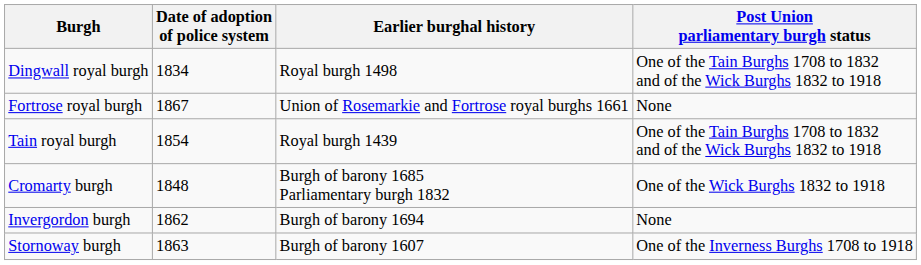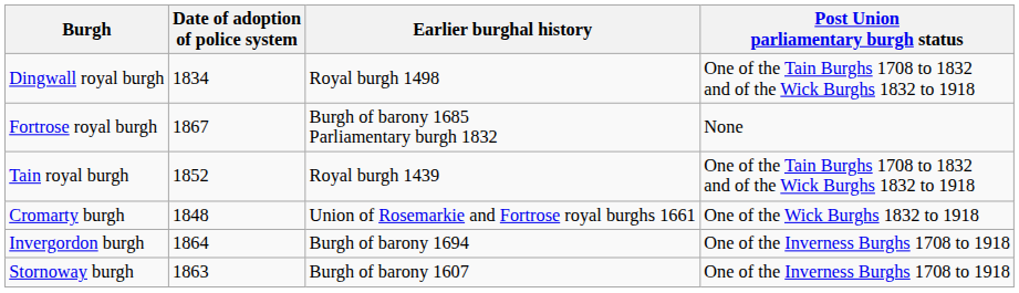Fortrose royal burgh | Earlier burghal history: Union of Rosemarkie and Fortrose royal burghs 1661 -> Burgh of barony 1685 Parliamentary burgh 1832
Tain royal burgh | Date of adoption of police system: 1854 -> 1852
Cromarty burgh | Earlier burghal history: Burgh of barony 1685 Parliamentary burgh 1832 -> Union of Rosemarkie and Fortrose royal burghs 1661
Invergordon burgh | Date of adoption of police system: 1862 -> 1864
Invergordon burgh | Post Union parliamentary burgh status: None -> One of the Inverness Burghs 1708 to 1918
